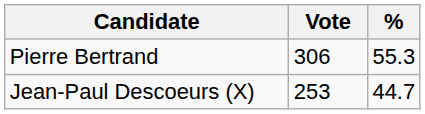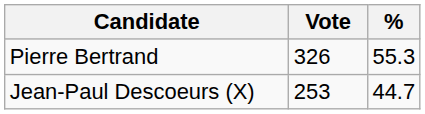Pierre Bertrand | Vote: 306 -> 326
